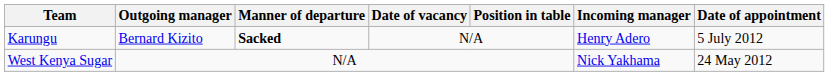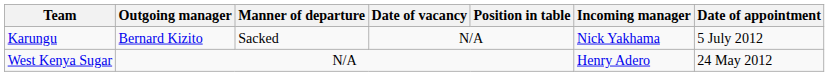Karungu | Manner of departure: bold -> normal
Karungu | Incoming manager: Henry Adero -> Nick Yakhama
West Kenya Sugar | Incoming manager: Nick Yakhama -> Henry Adero
